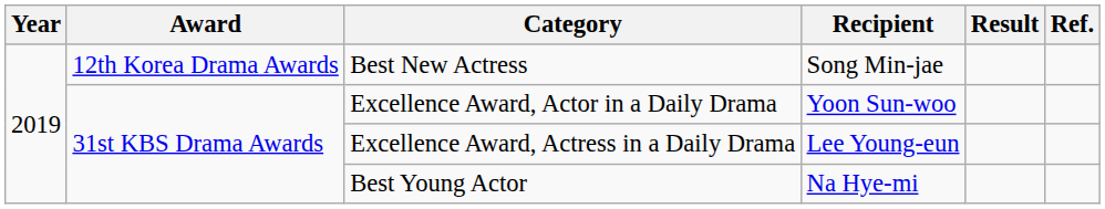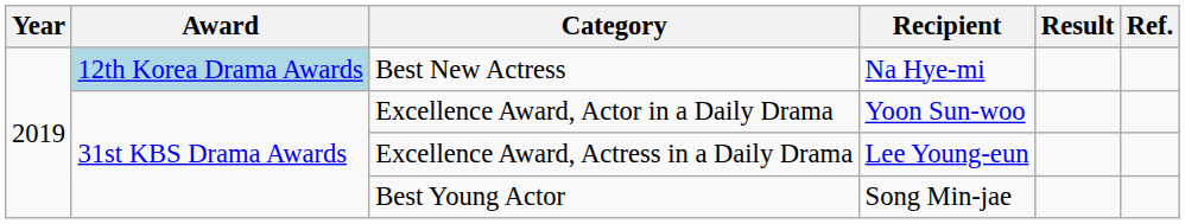Best New Actress | Award: no background -> lightblue background
Best New Actress | Recipient: Song Min-jae -> Na Hye-mi
Best Young Actor | Recipient: Na Hye-mi -> Song Min-jae
